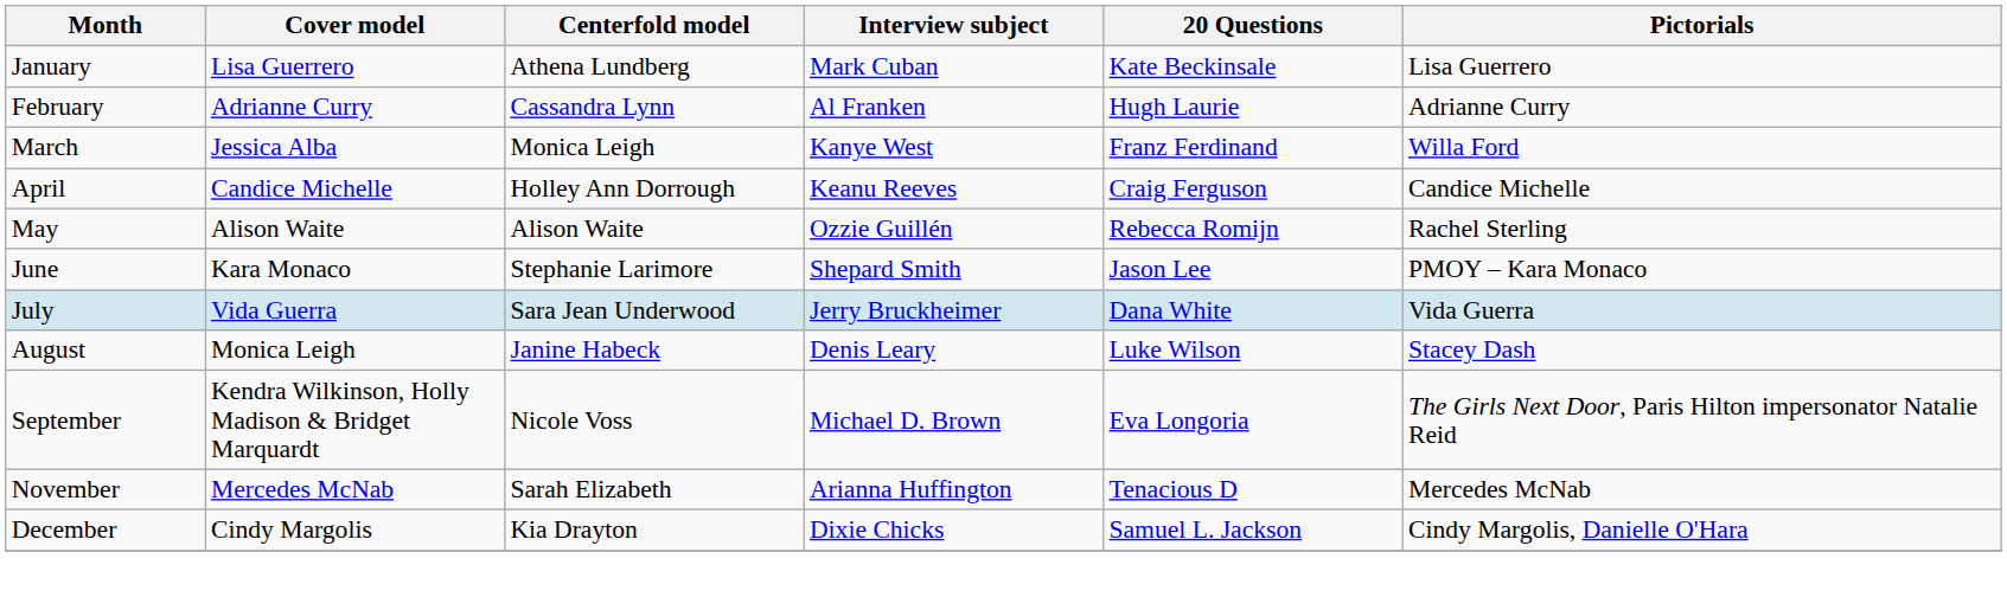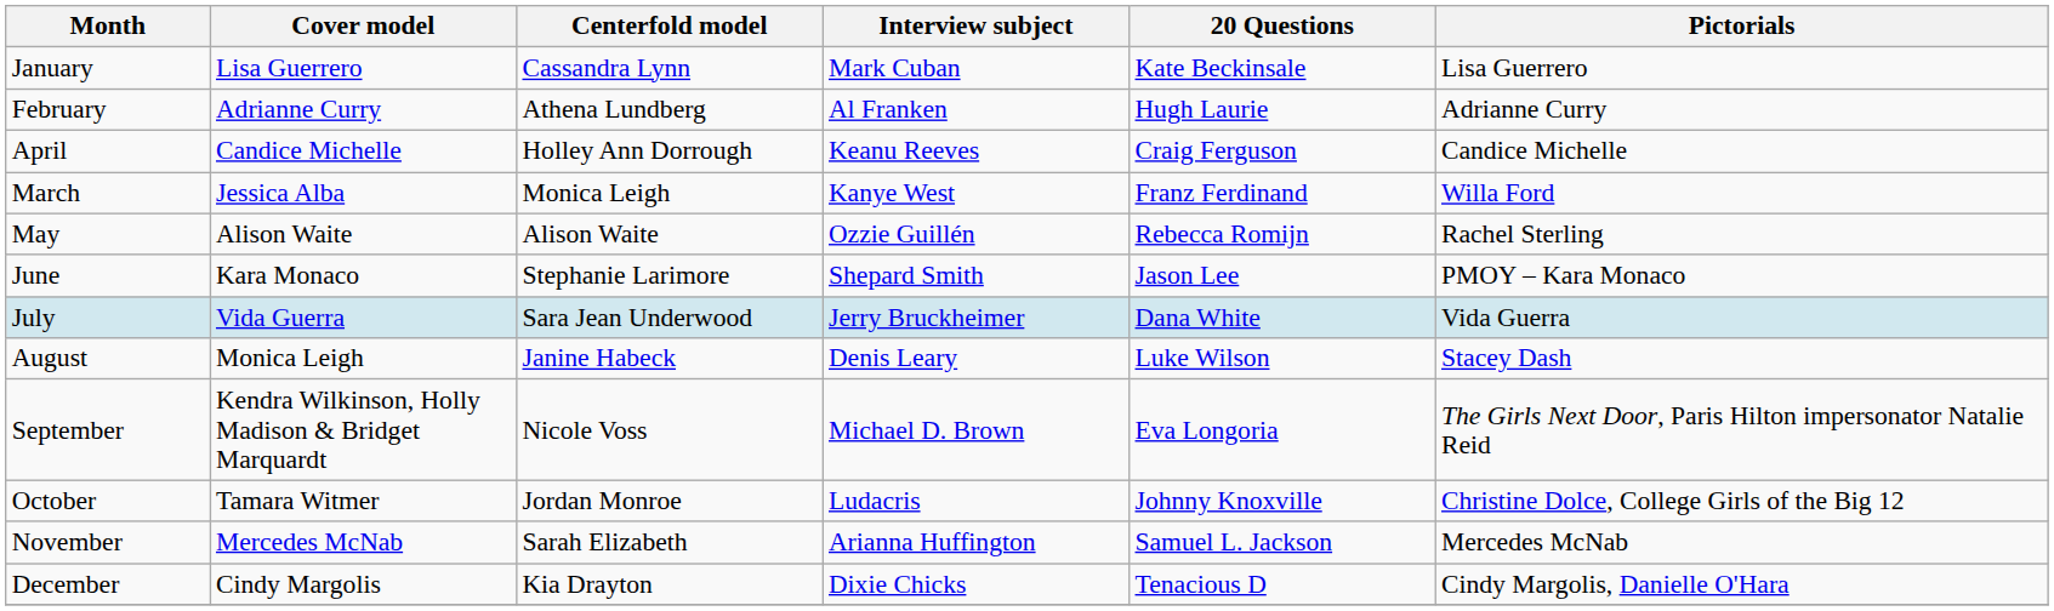January | Centerfold model: Athena Lundberg -> Cassandra Lynn
February | Centerfold model: Cassandra Lynn -> Athena Lundberg
rows swapped: March <-> April
+ row: October | Tamara Witmer | Jordan Monroe | Ludacris | Johnny Knoxville | Christine Dolce, College Girls of the Big 12
November | 20 Questions: Tenacious D -> Samuel L. Jackson
December | 20 Questions: Samuel L. Jackson -> Tenacious D
